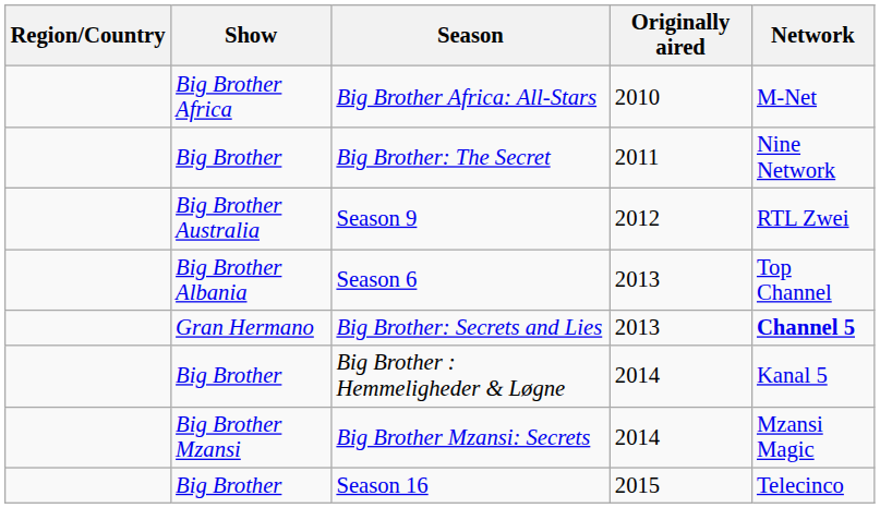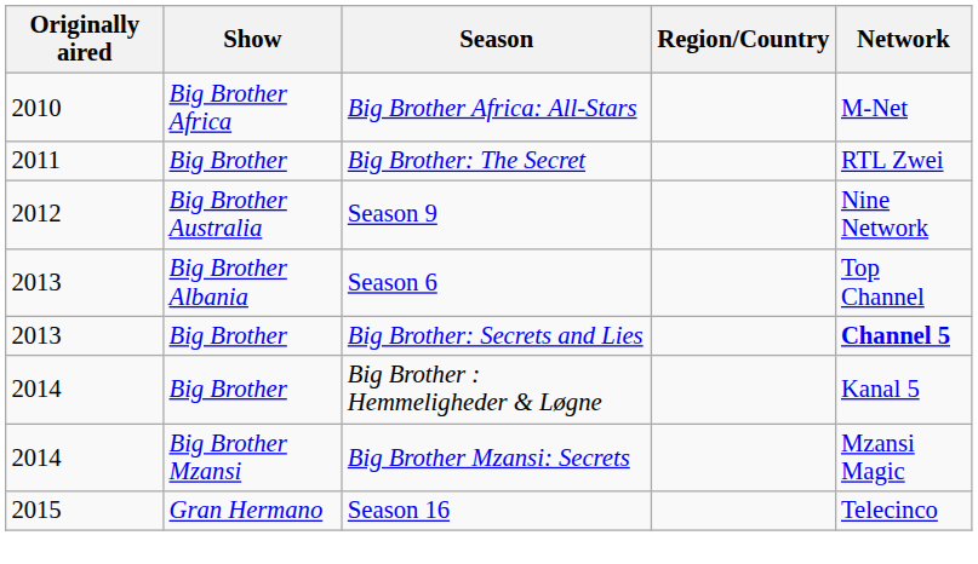columns swapped: Region/Country <-> Originally aired
Big Brother: The Secret | Network: Nine Network -> RTL Zwei
Season 9 | Network: RTL Zwei -> Nine Network
Big Brother: Secrets and Lies | Show: Gran Hermano -> Big Brother
Season 16 | Show: Big Brother -> Gran Hermano
